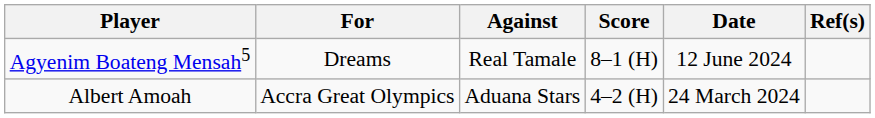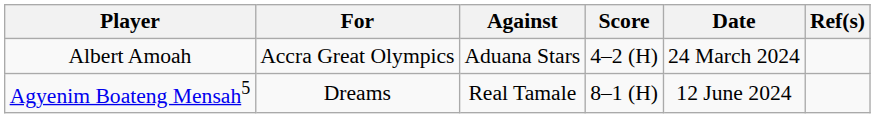rows swapped: Albert Amoah <-> Agyenim Boateng Mensah5
